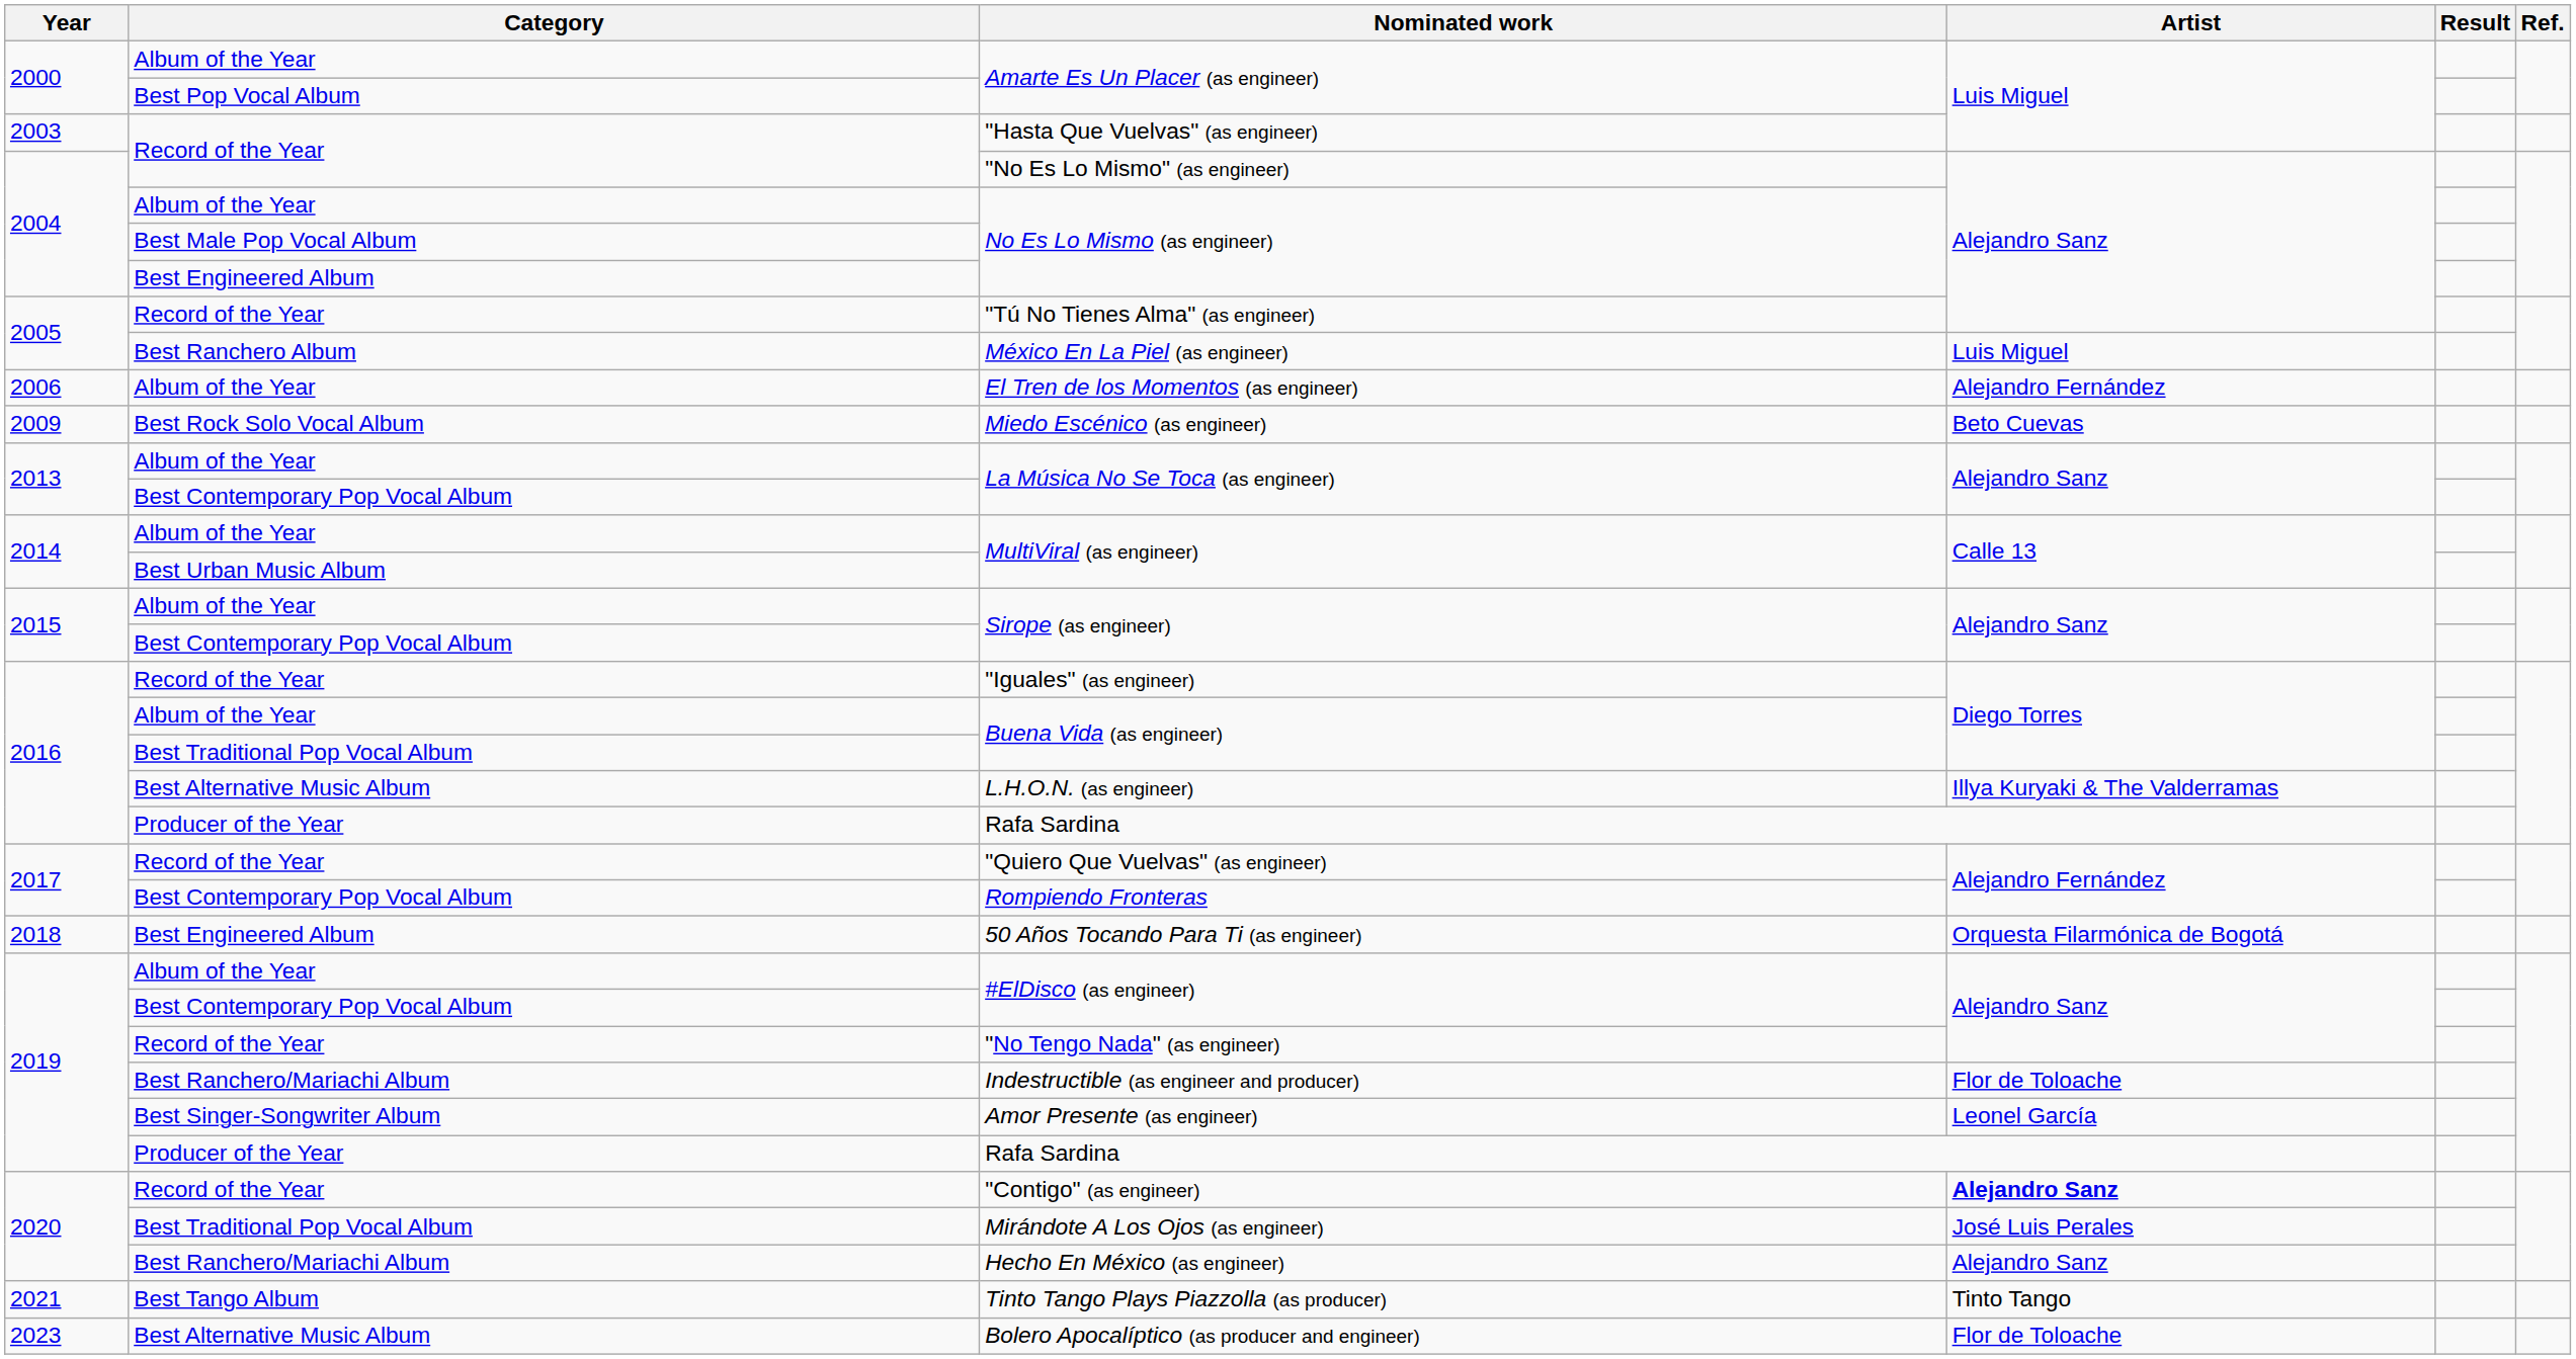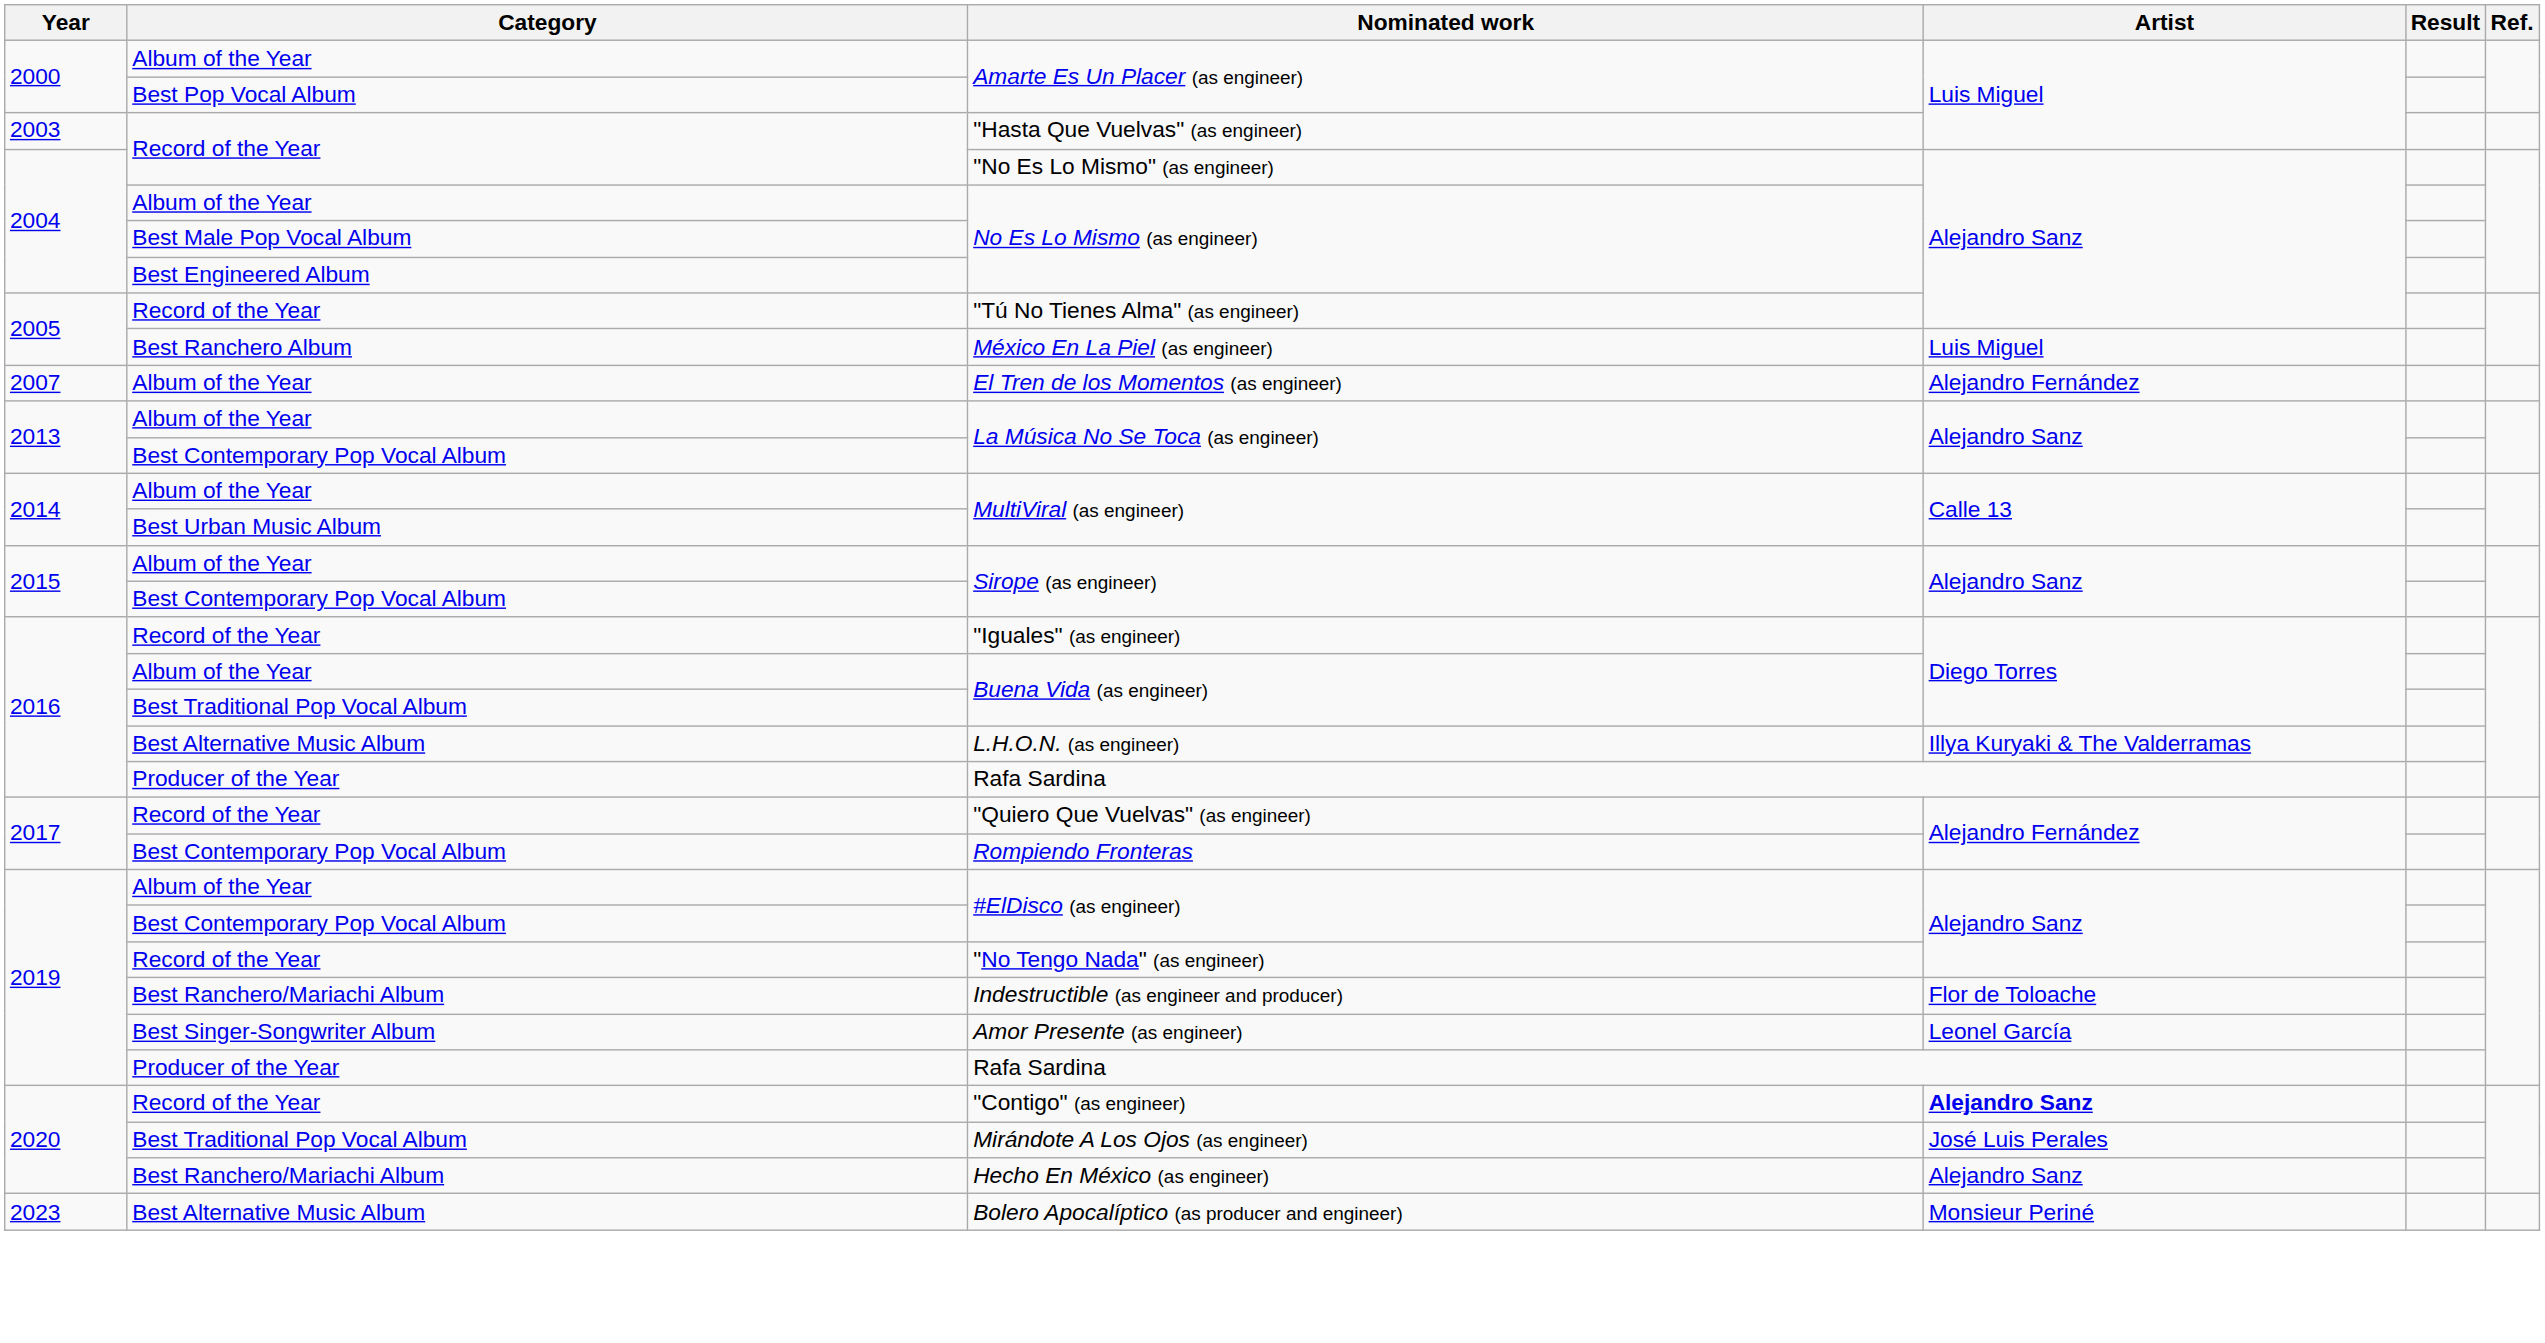El Tren de los Momentos (as engineer) | Year: 2006 -> 2007
- row: 2009 | Best Rock Solo Vocal Album | Miedo Escénico (as engineer) | Beto Cuevas
- row: 2018 | Best Engineered Album | 50 Años Tocando Para Ti (as engineer) | Orquesta Filarmónica de Bogotá
- row: 2021 | Best Tango Album | Tinto Tango Plays Piazzolla (as producer) | Tinto Tango
Bolero Apocalíptico (as producer and engineer) | Artist: Flor de Toloache -> Monsieur Periné
